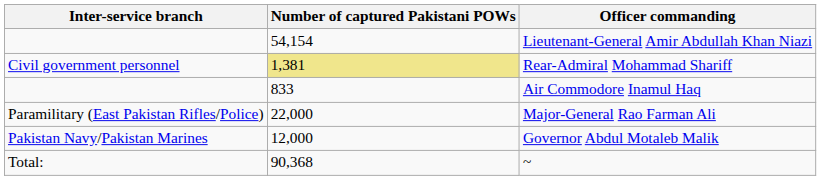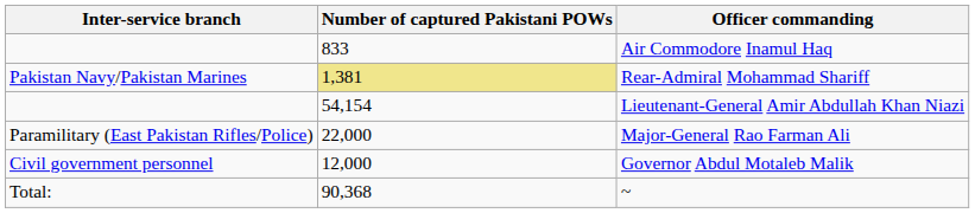rows swapped: Lieutenant-General Amir Abdullah Khan Niazi <-> Air Commodore Inamul Haq
Rear-Admiral Mohammad Shariff | Inter-service branch: Civil government personnel -> Pakistan Navy/Pakistan Marines
Governor Abdul Motaleb Malik | Inter-service branch: Pakistan Navy/Pakistan Marines -> Civil government personnel
